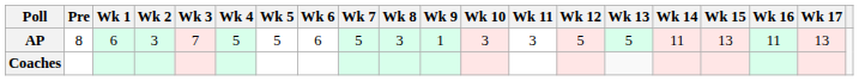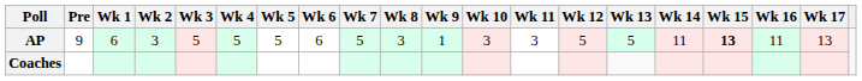AP | Pre: 8 -> 9
AP | Wk 3: 7 -> 5
AP | Wk 15: normal -> bold
